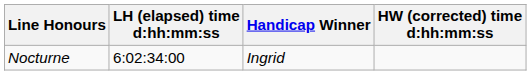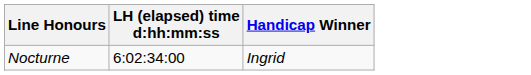- column: HW (corrected) time d:hh:mm:ss
